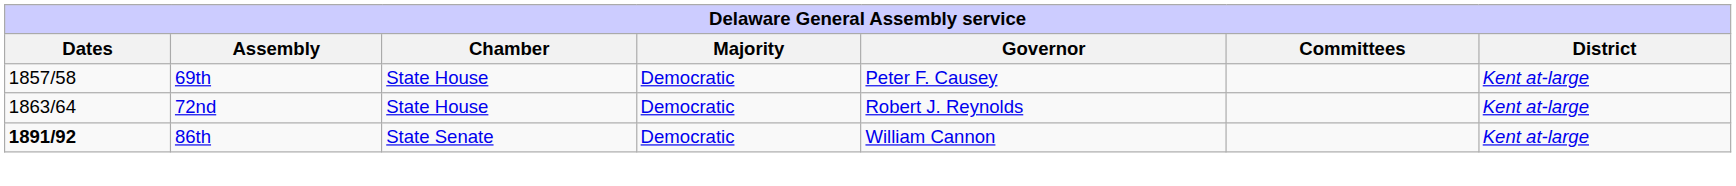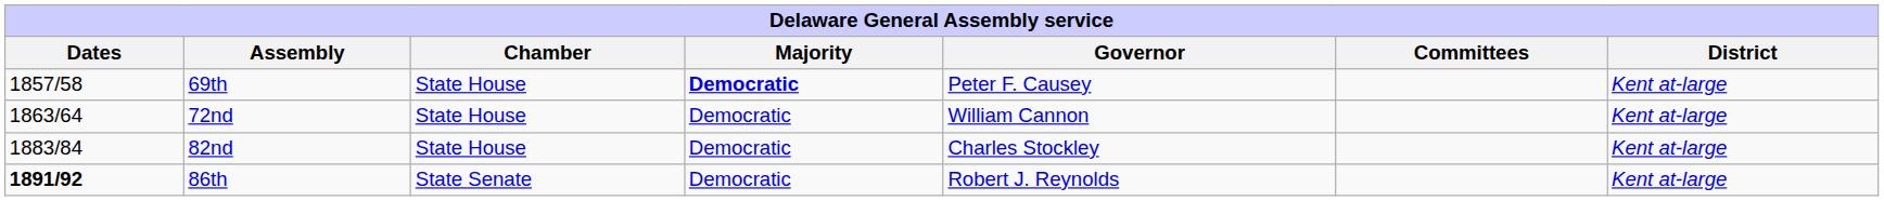69th | Majority: normal -> bold
72nd | Governor: Robert J. Reynolds -> William Cannon
+ row: 1883/84 | 82nd | State House | Democratic | Charles Stockley | Kent at-large
86th | Governor: William Cannon -> Robert J. Reynolds
